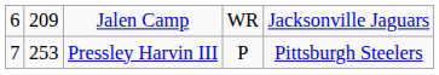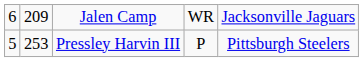Pressley Harvin III | column 1: 7 -> 5
